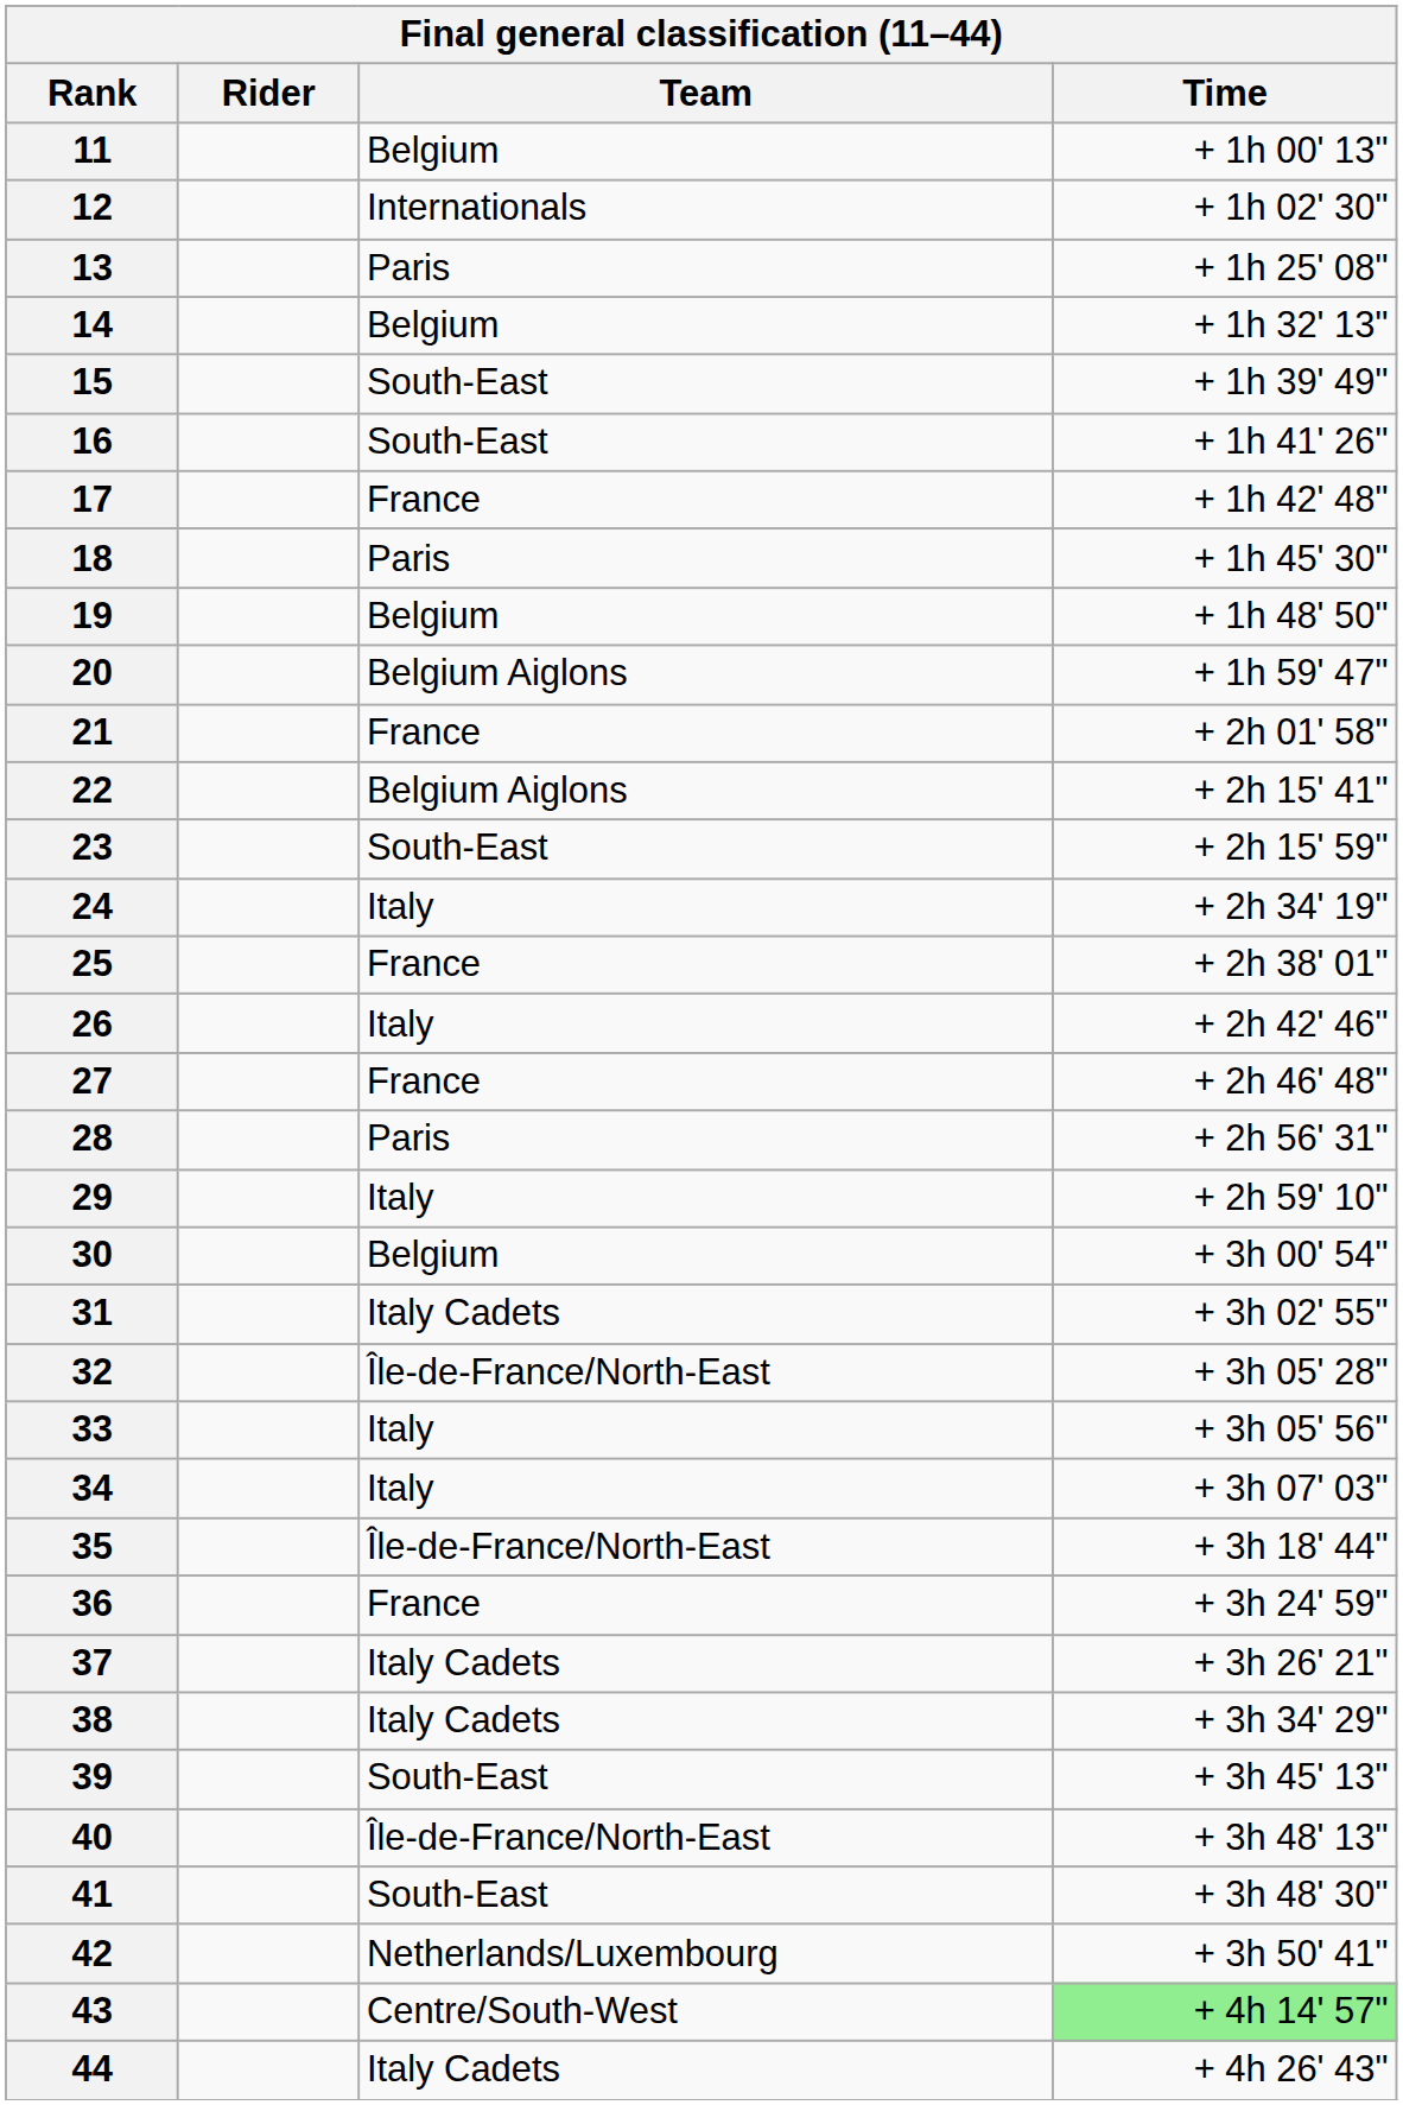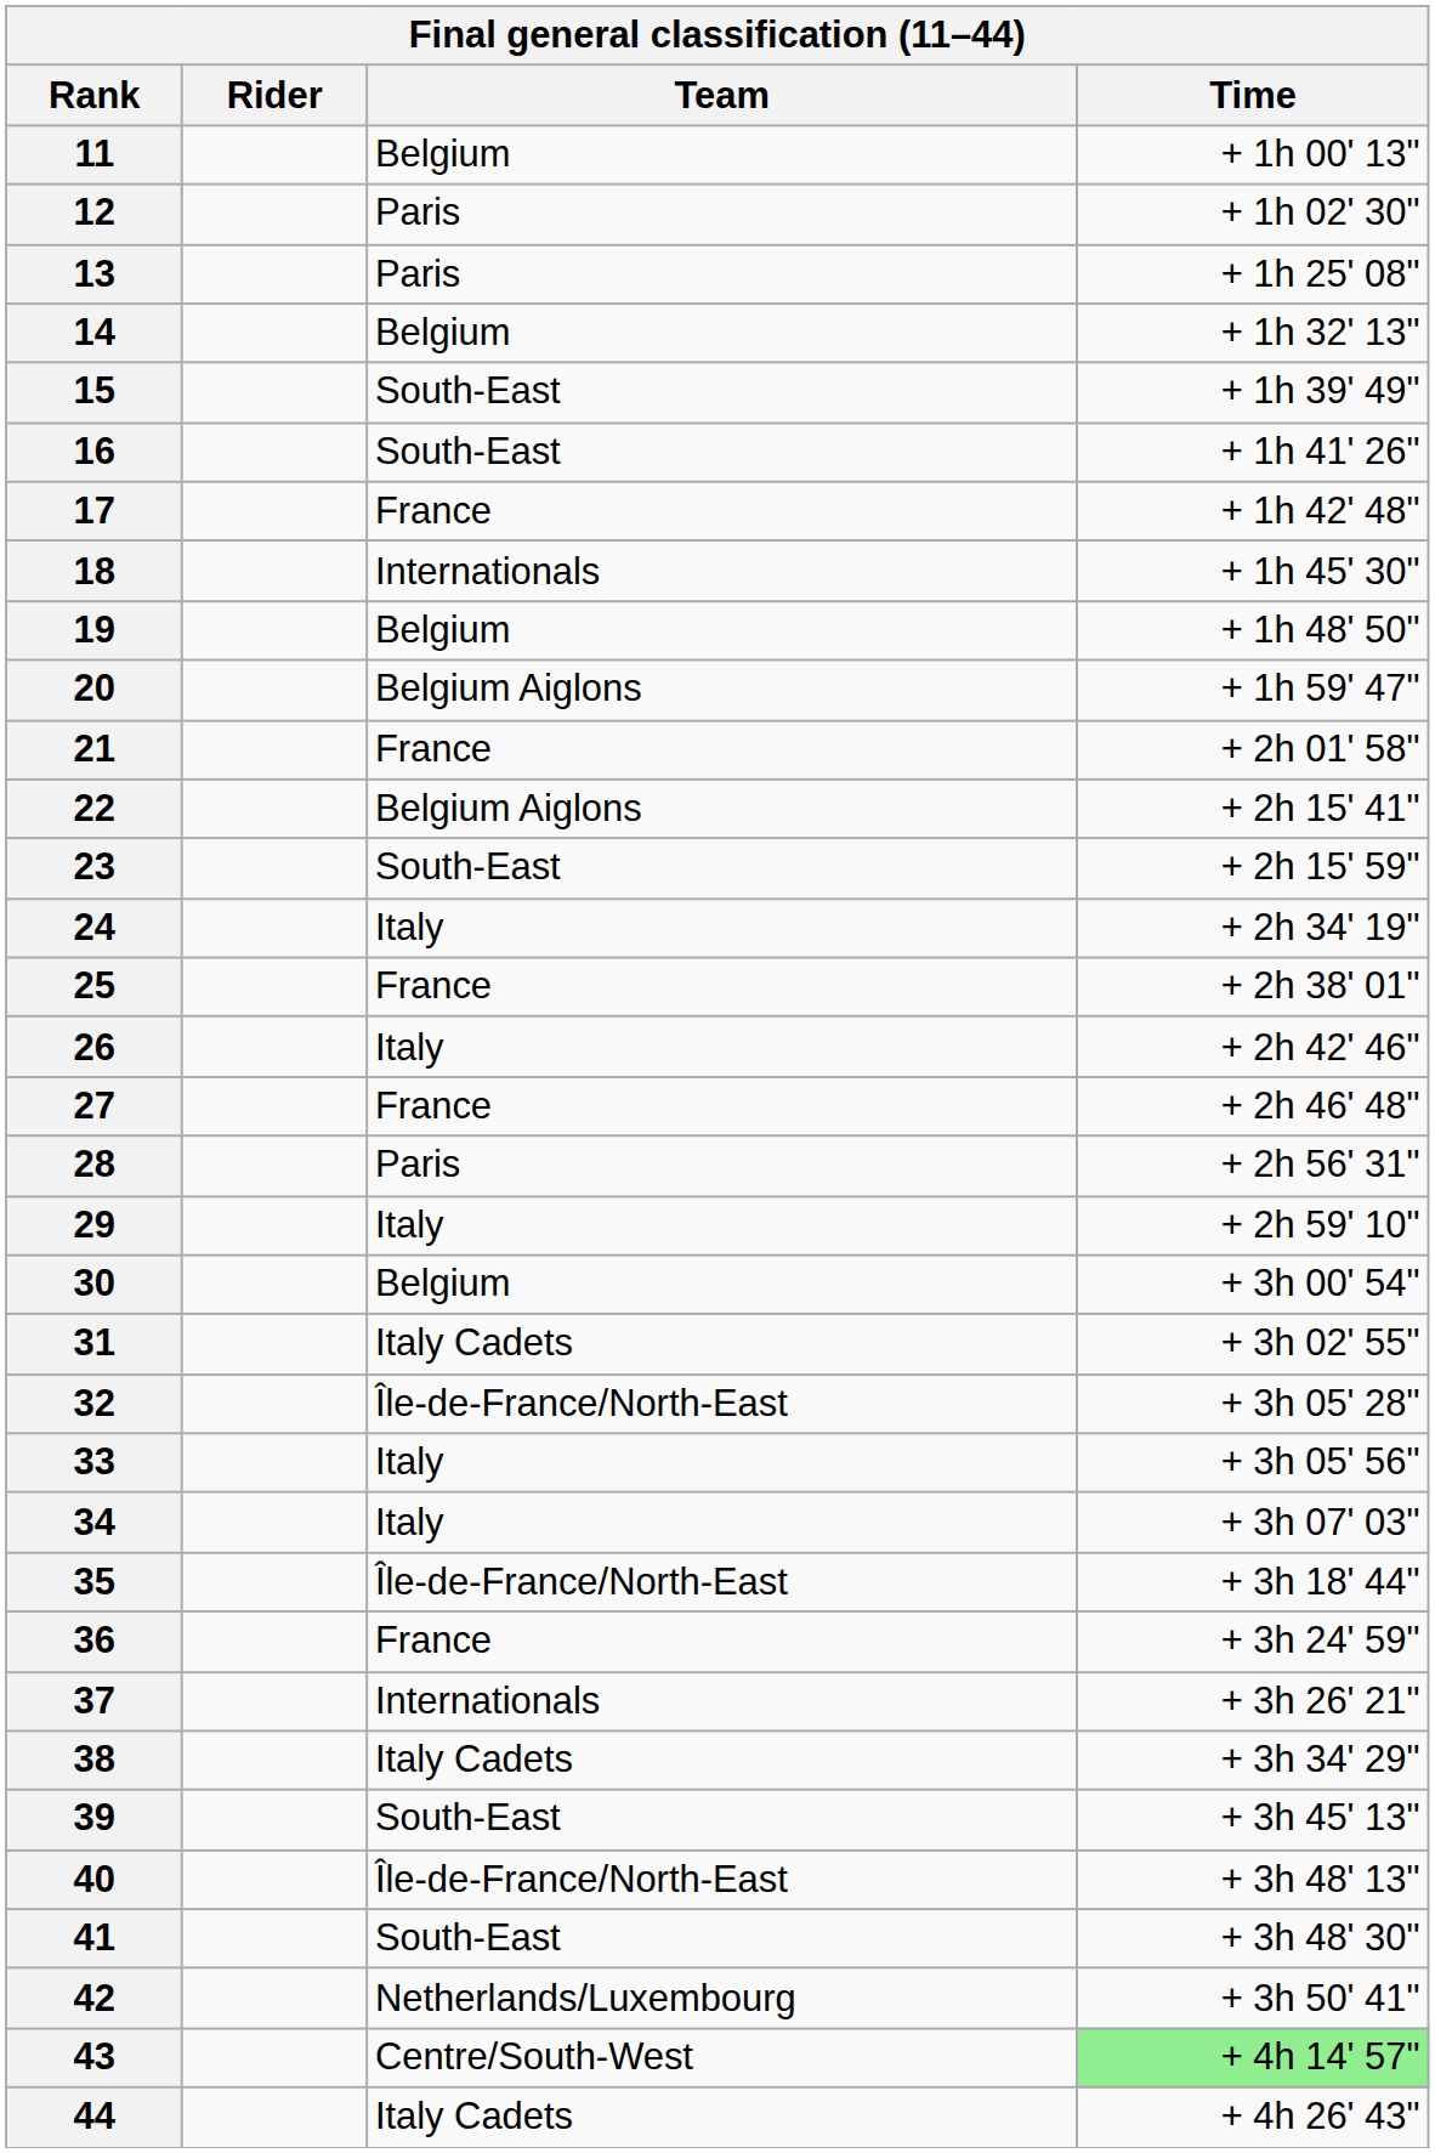12 | Team: Internationals -> Paris
18 | Team: Paris -> Internationals
37 | Team: Italy Cadets -> Internationals
